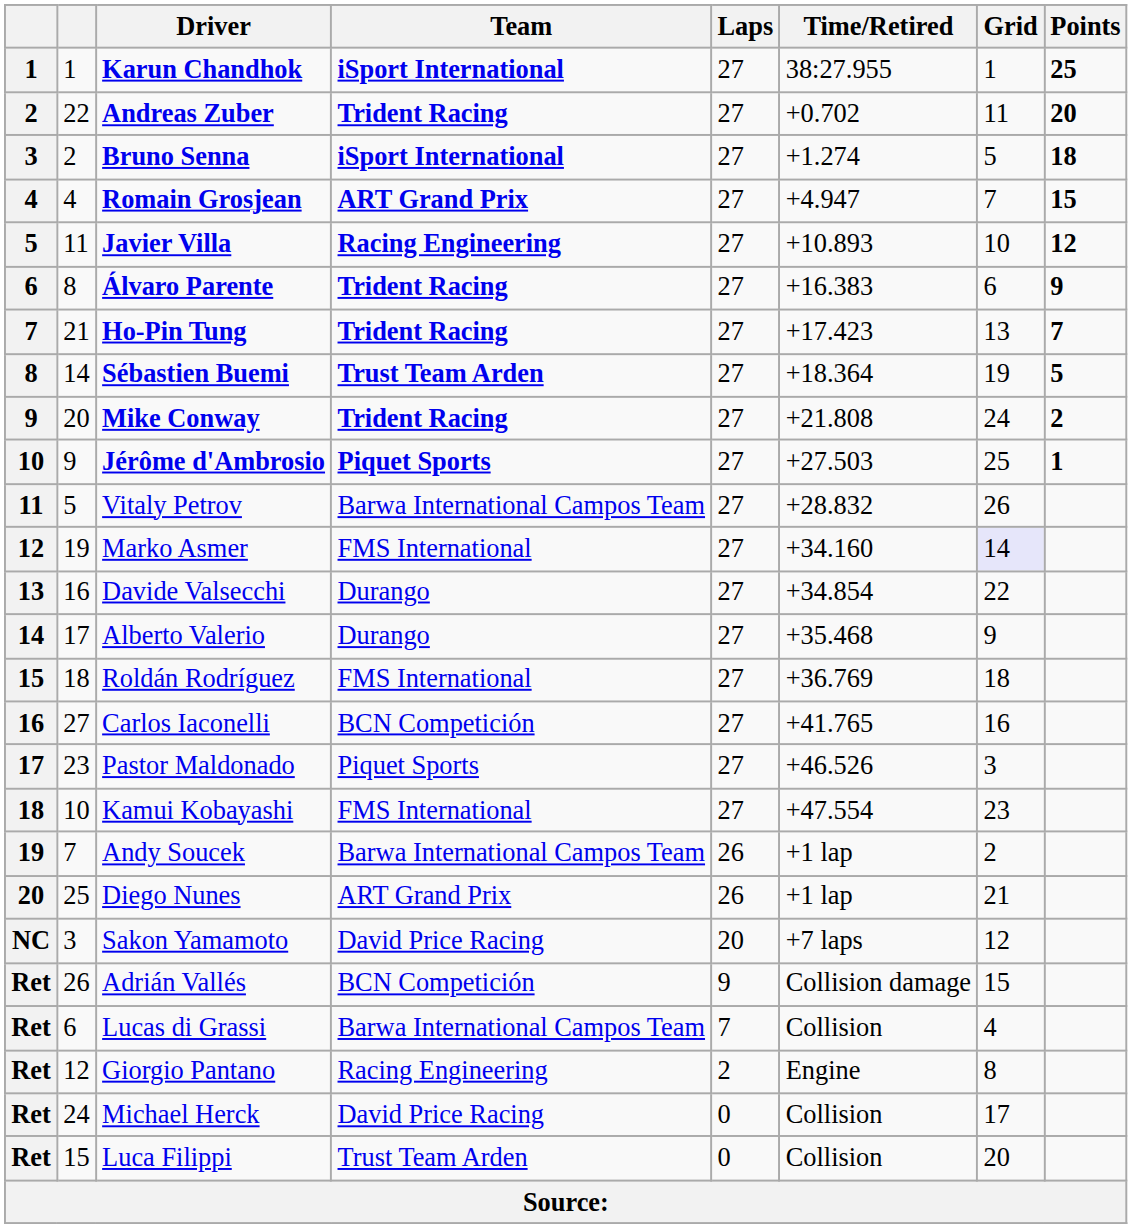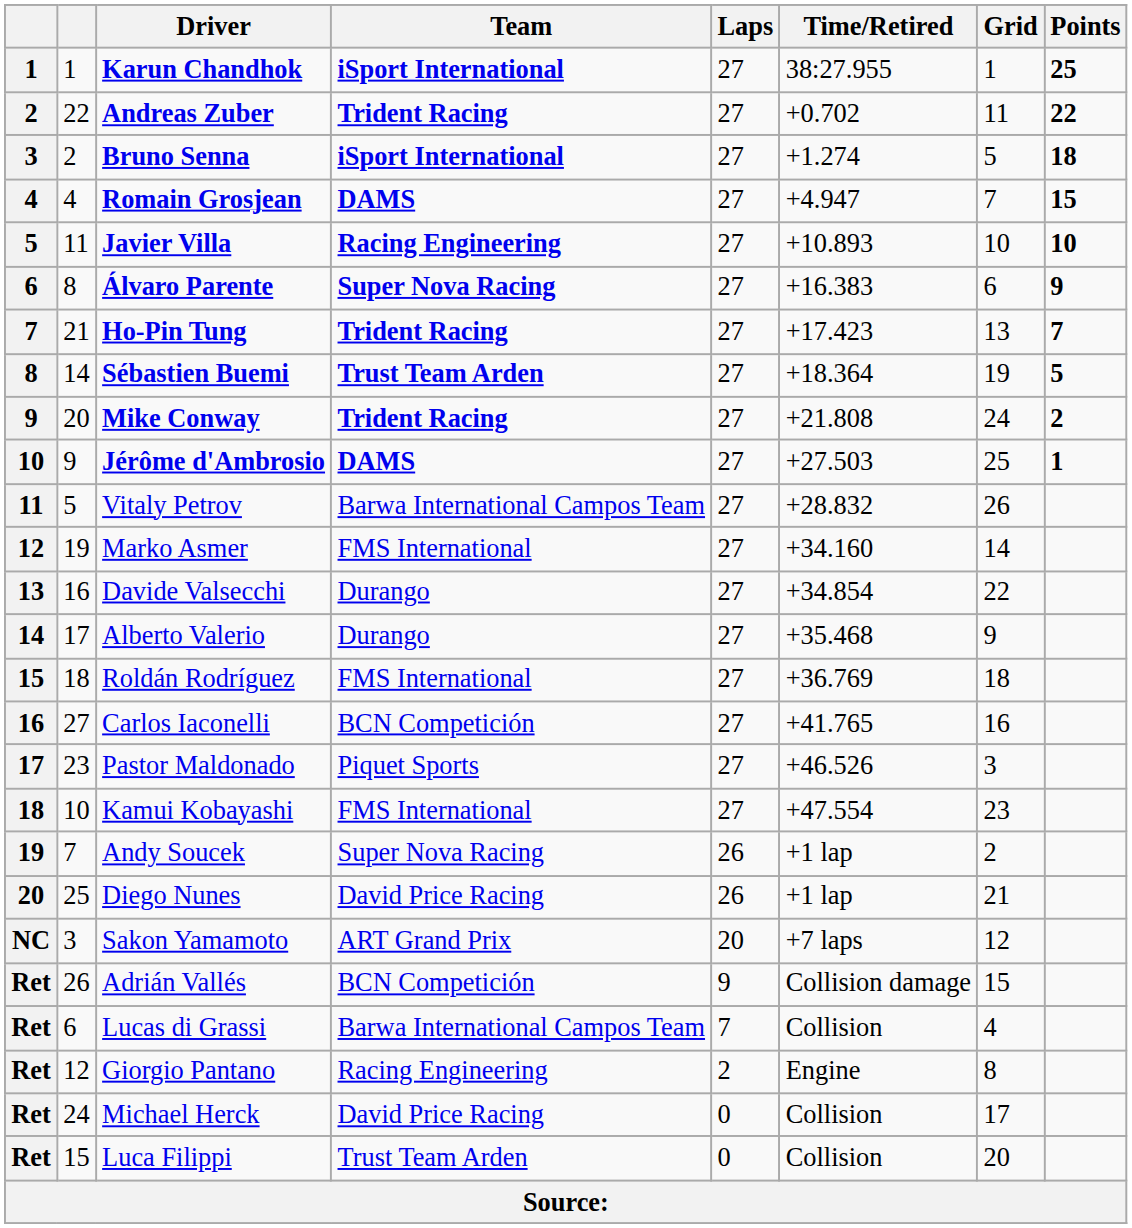Andreas Zuber | Points: 20 -> 22
Romain Grosjean | Team: ART Grand Prix -> DAMS
Javier Villa | Points: 12 -> 10
Álvaro Parente | Team: Trident Racing -> Super Nova Racing
Jérôme d'Ambrosio | Team: Piquet Sports -> DAMS
Marko Asmer | Grid: lavender background -> no background
Andy Soucek | Team: Barwa International Campos Team -> Super Nova Racing
Diego Nunes | Team: ART Grand Prix -> David Price Racing
Sakon Yamamoto | Team: David Price Racing -> ART Grand Prix
